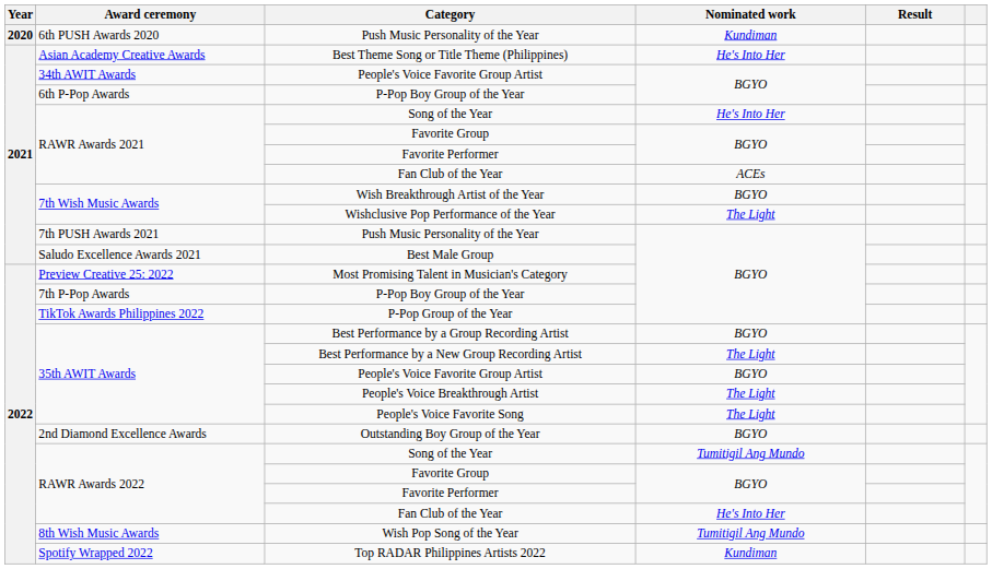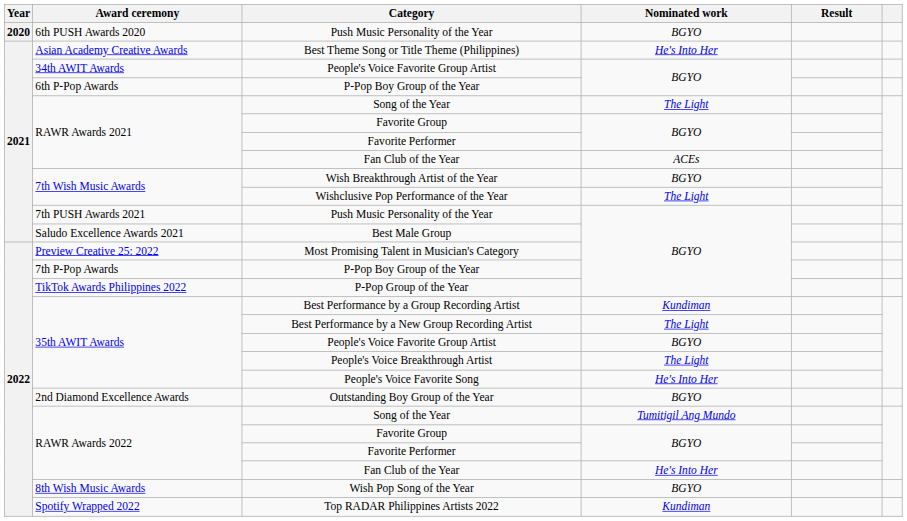6th PUSH Awards 2020 / Push Music Personality of the Year | Nominated work: Kundiman -> BGYO
RAWR Awards 2021 / Song of the Year | Nominated work: He's Into Her -> The Light
Best Performance by a Group Recording Artist | Nominated work: BGYO -> Kundiman
People's Voice Favorite Song | Nominated work: The Light -> He's Into Her
Wish Pop Song of the Year | Nominated work: Tumitigil Ang Mundo -> BGYO
